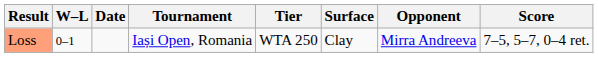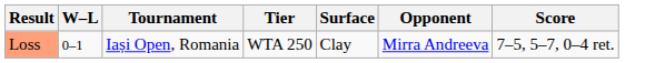- column: Date
